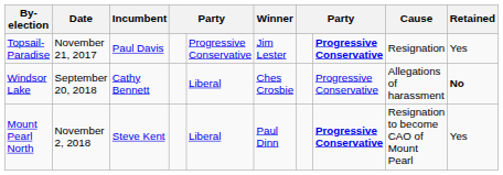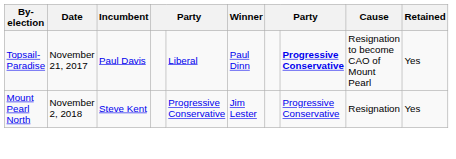Topsail-Paradise | column 5: Progressive Conservative -> Liberal
Topsail-Paradise | Winner: Jim Lester -> Paul Dinn
Topsail-Paradise | Cause: Resignation -> Resignation to become CAO of Mount Pearl
- row: Windsor Lake | September 20, 2018 | Cathy Bennett | Liberal | Ches Crosbie | Progressive Conservative | Allegations of harassment | No
Mount Pearl North | column 5: Liberal -> Progressive Conservative
Mount Pearl North | Winner: Paul Dinn -> Jim Lester
Mount Pearl North | column 8: bold -> normal
Mount Pearl North | Cause: Resignation to become CAO of Mount Pearl -> Resignation
